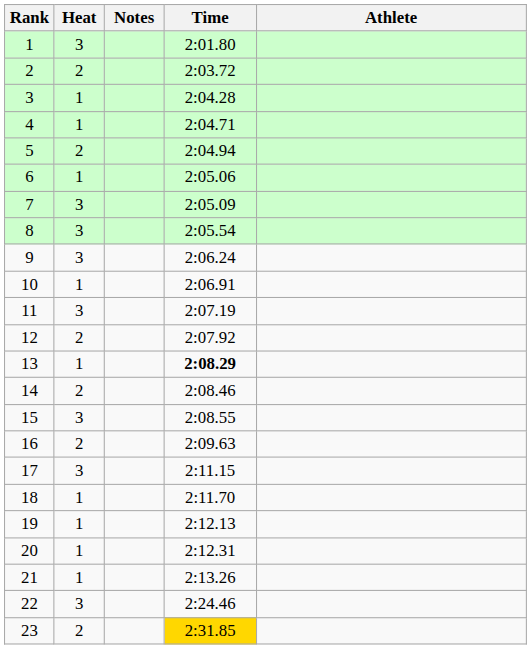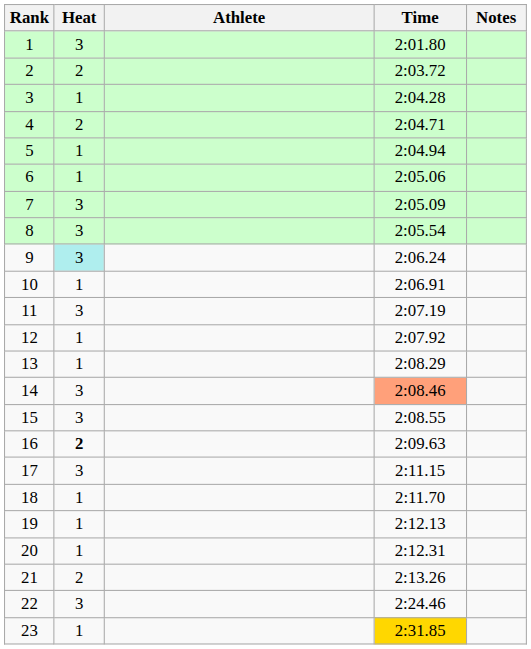columns swapped: Athlete <-> Notes
4 | Heat: 1 -> 2
5 | Heat: 2 -> 1
9 | Heat: no background -> paleturquoise background
12 | Heat: 2 -> 1
13 | Time: bold -> normal
14 | Heat: 2 -> 3
14 | Time: no background -> lightsalmon background
16 | Heat: normal -> bold
21 | Heat: 1 -> 2
23 | Heat: 2 -> 1
